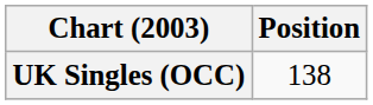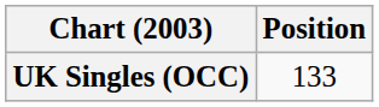UK Singles (OCC) | Position: 138 -> 133
